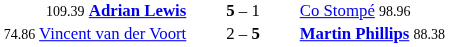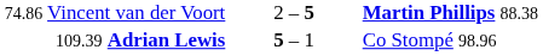rows swapped: 74.86 Vincent van der Voort <-> 109.39 Adrian Lewis
